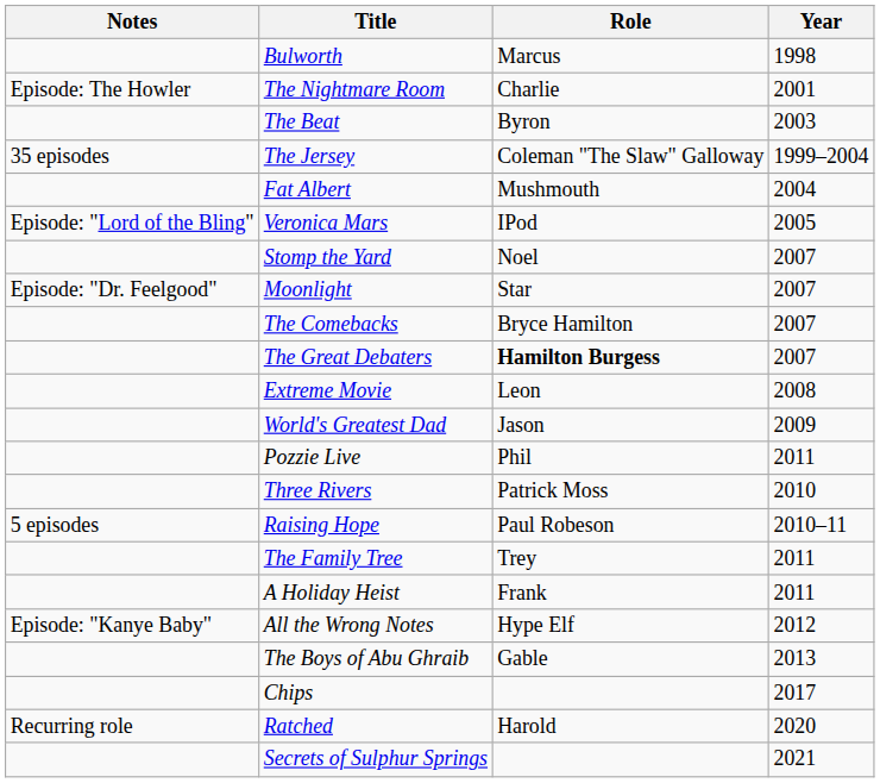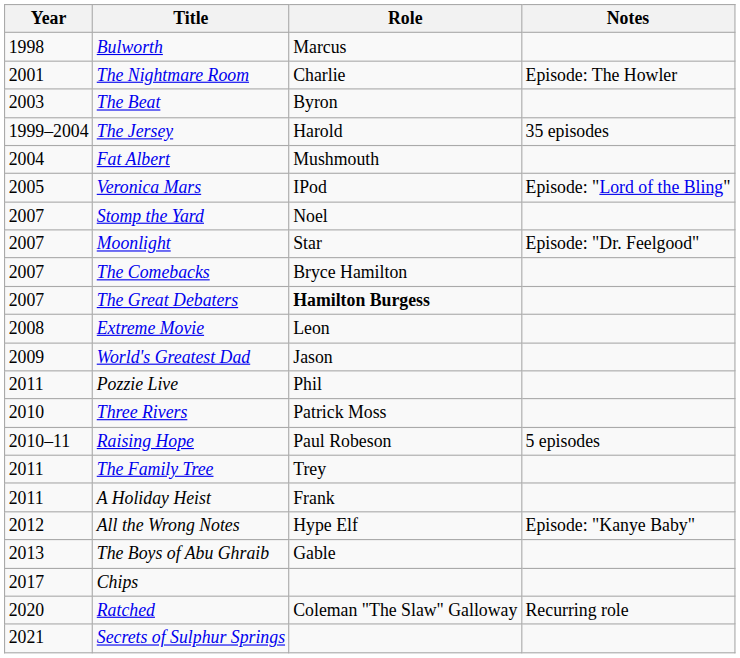columns swapped: Year <-> Notes
The Jersey | Role: Coleman "The Slaw" Galloway -> Harold
Ratched | Role: Harold -> Coleman "The Slaw" Galloway
